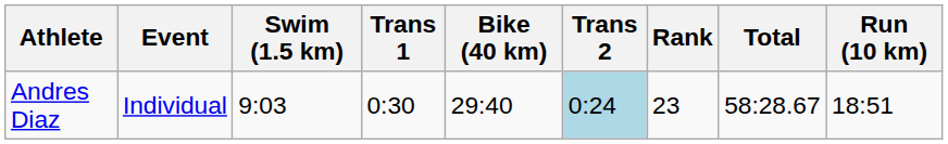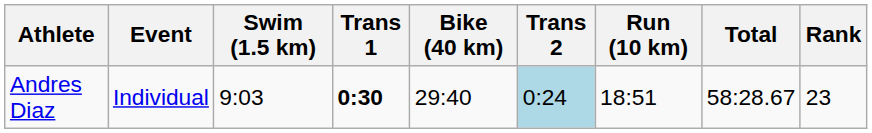columns swapped: Run (10 km) <-> Rank
Andres Diaz | Trans 1: normal -> bold
